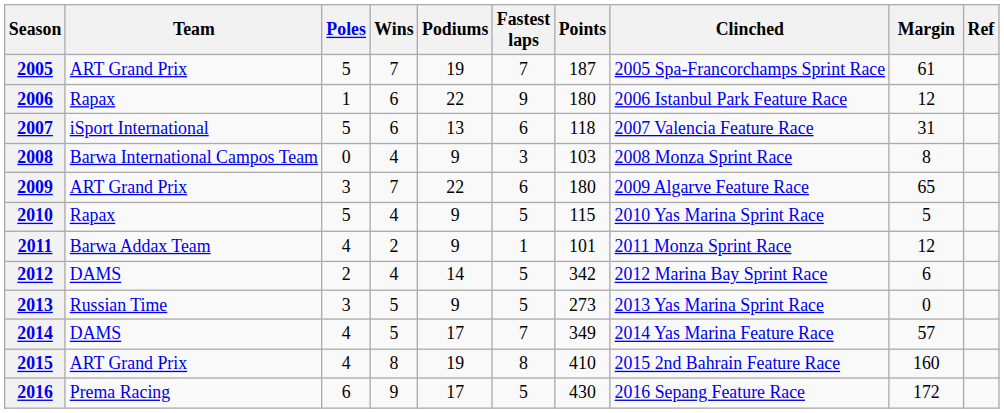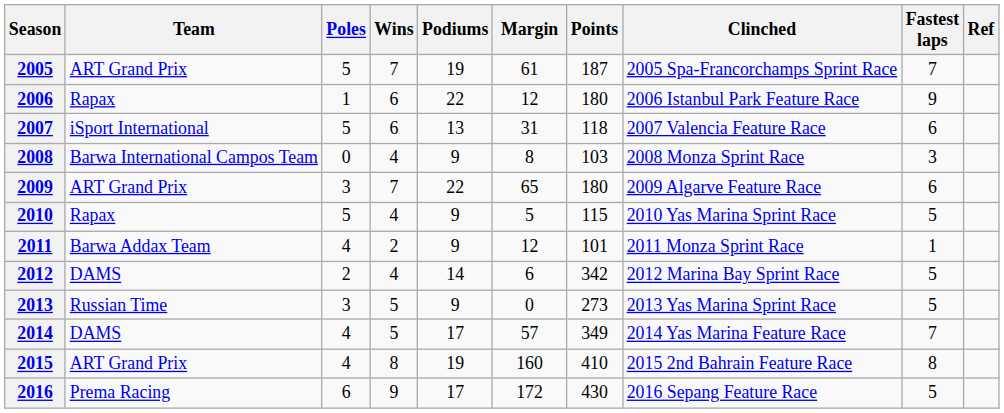columns swapped: Fastest laps <-> Margin
